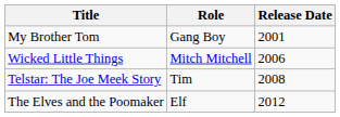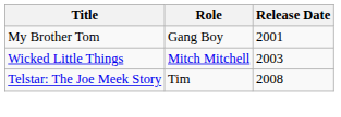Wicked Little Things | Release Date: 2006 -> 2003
- row: The Elves and the Poomaker | Elf | 2012
